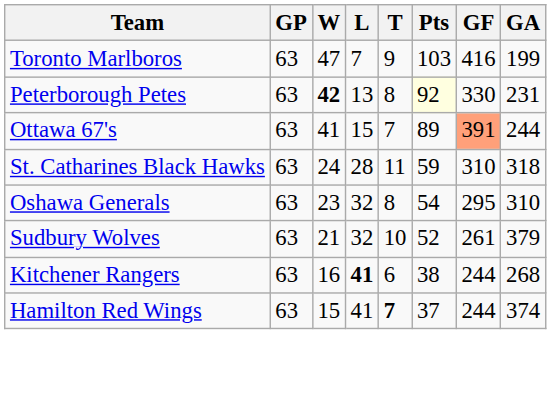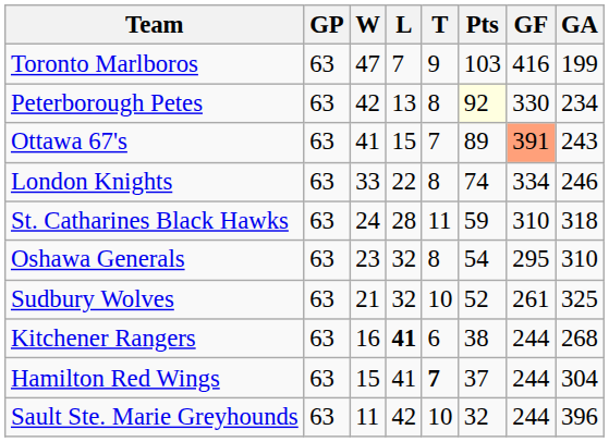Peterborough Petes | W: bold -> normal
Peterborough Petes | GA: 231 -> 234
Ottawa 67's | GA: 244 -> 243
+ row: London Knights | 63 | 33 | 22 | 8 | 74 | 334 | 246
Sudbury Wolves | GA: 379 -> 325
Hamilton Red Wings | GA: 374 -> 304
+ row: Sault Ste. Marie Greyhounds | 63 | 11 | 42 | 10 | 32 | 244 | 396
